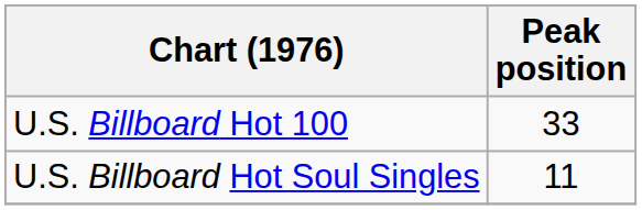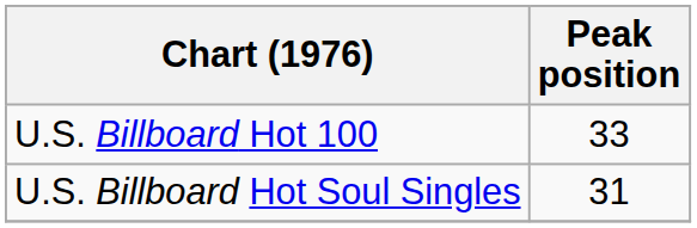U.S. Billboard Hot Soul Singles | Peak position: 11 -> 31
